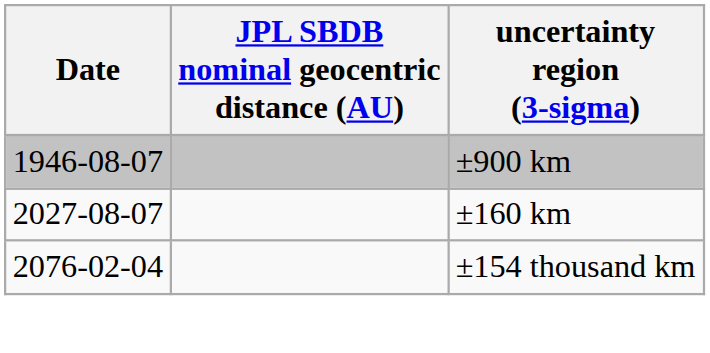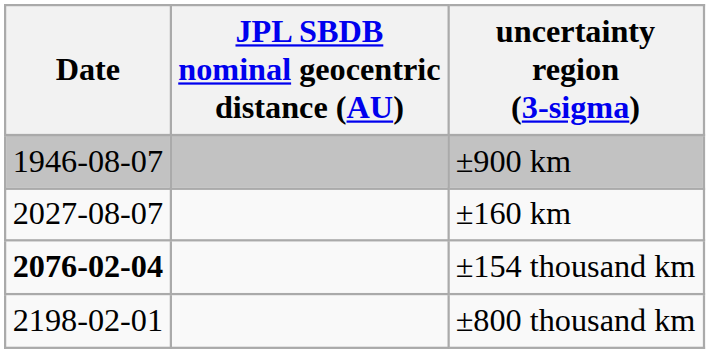±154 thousand km | Date: normal -> bold
+ row: 2198-02-01 | ±800 thousand km
